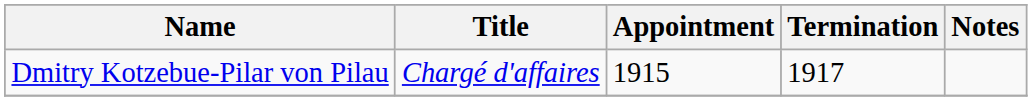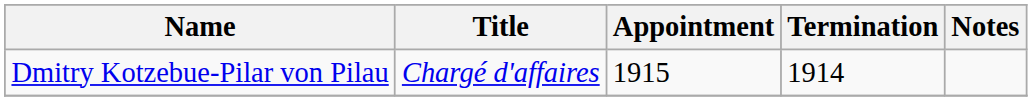Dmitry Kotzebue-Pilar von Pilau | Termination: 1917 -> 1914
